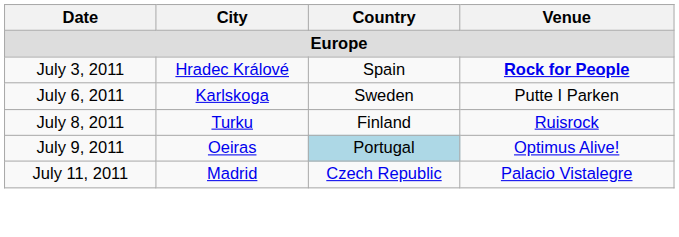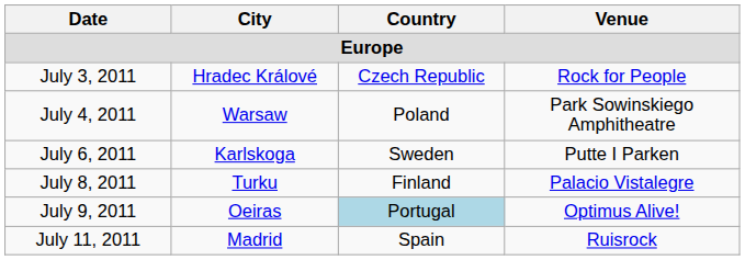July 3, 2011 | Country: Spain -> Czech Republic
July 3, 2011 | Venue: bold -> normal
+ row: July 4, 2011 | Warsaw | Poland | Park Sowinskiego Amphitheatre
July 8, 2011 | Venue: Ruisrock -> Palacio Vistalegre
July 11, 2011 | Country: Czech Republic -> Spain
July 11, 2011 | Venue: Palacio Vistalegre -> Ruisrock
